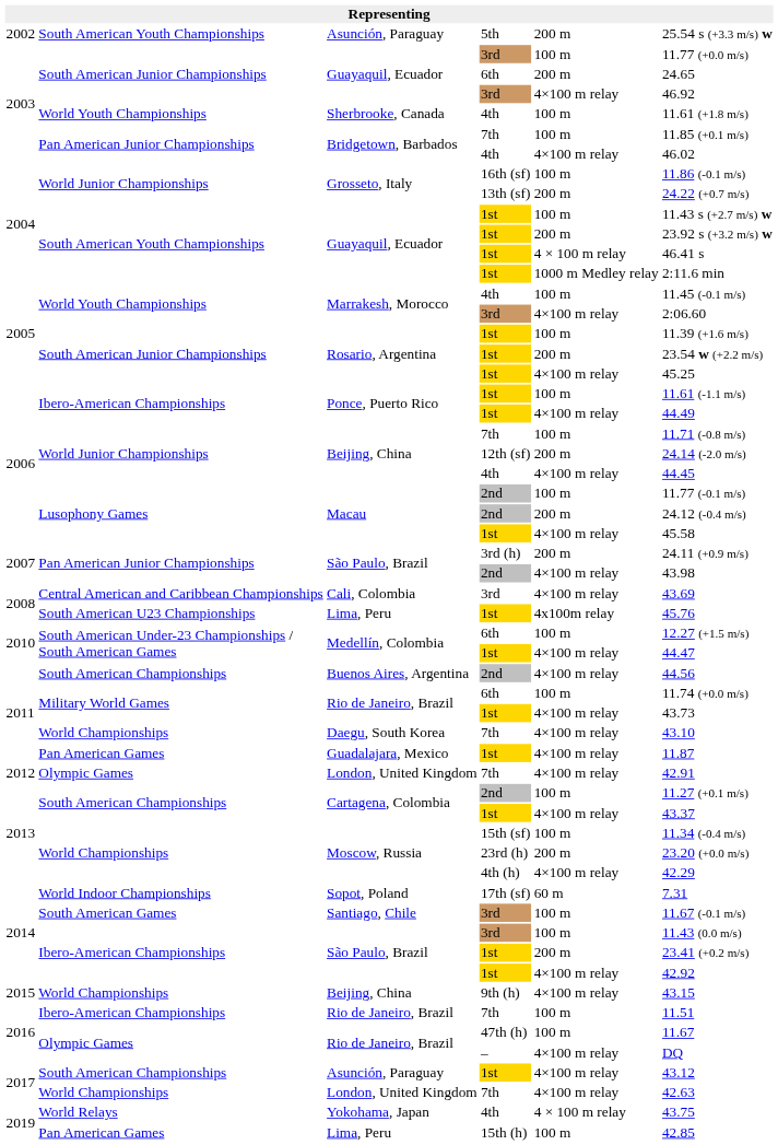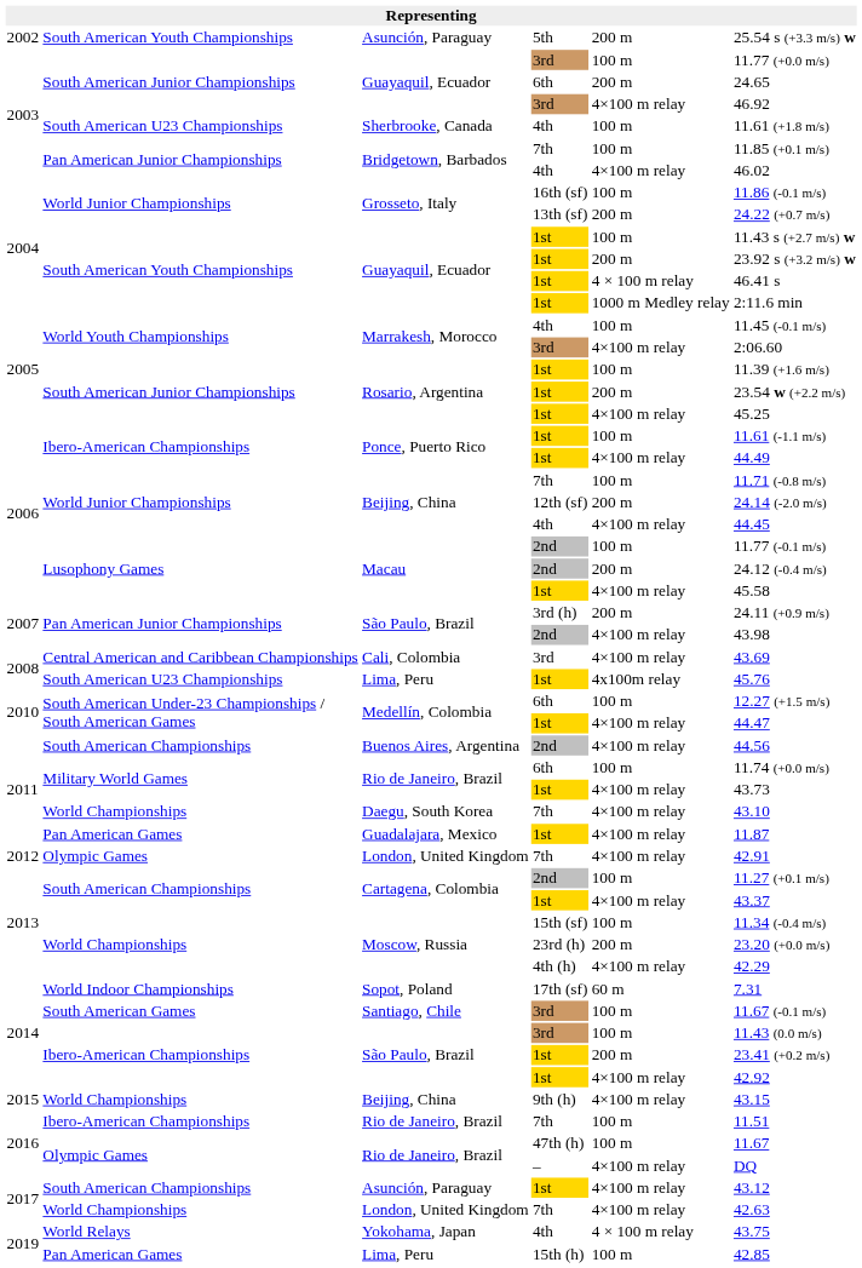Sherbrooke, Canada | column 2: World Youth Championships -> South American U23 Championships
